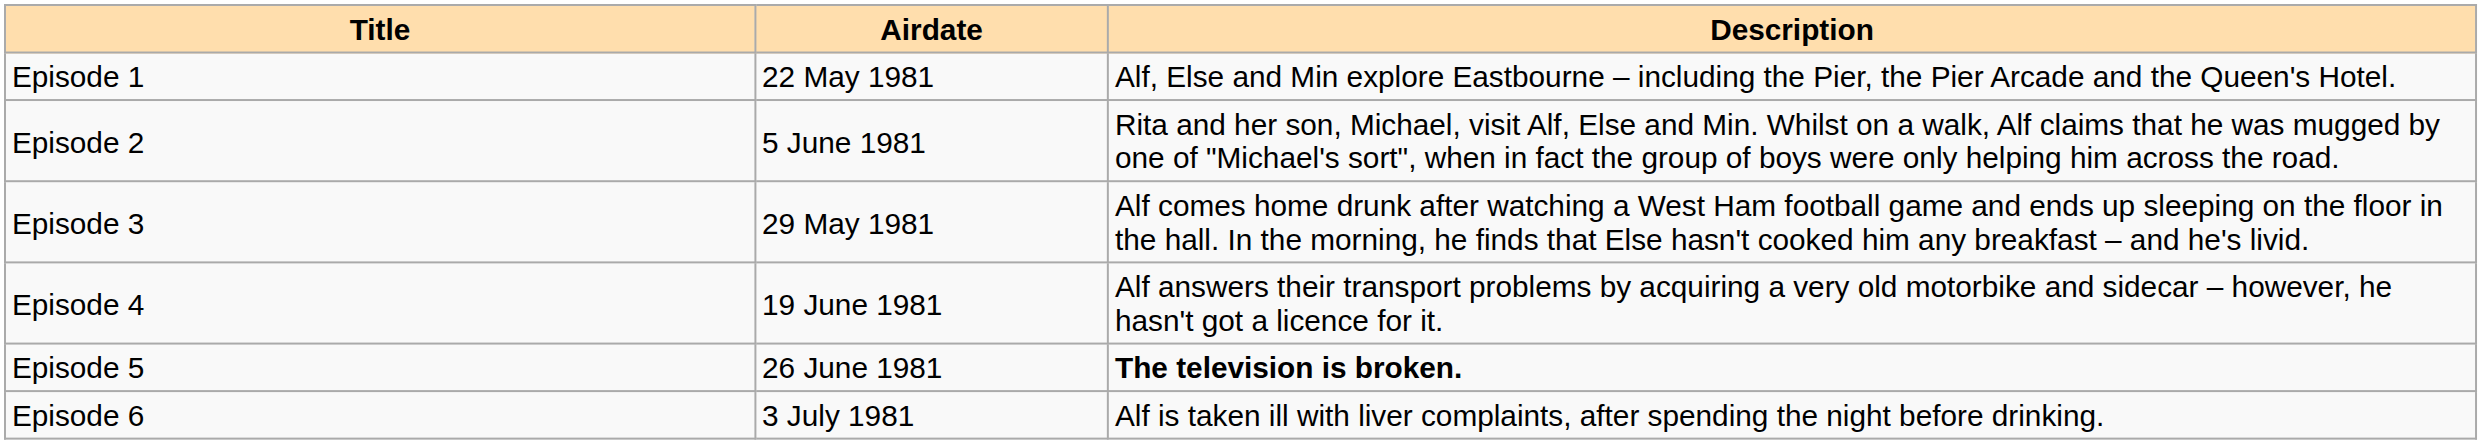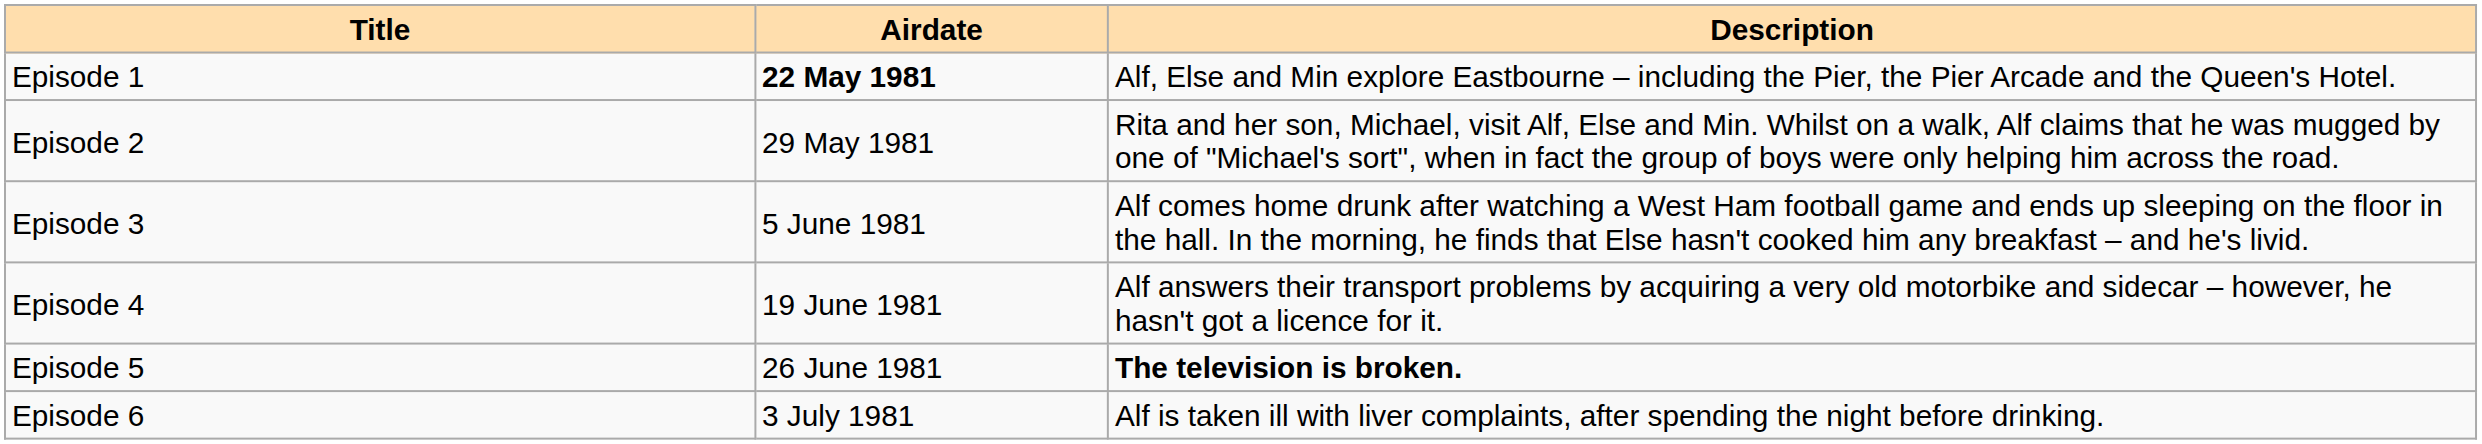Episode 1 | Airdate: normal -> bold
Episode 2 | Airdate: 5 June 1981 -> 29 May 1981
Episode 3 | Airdate: 29 May 1981 -> 5 June 1981
